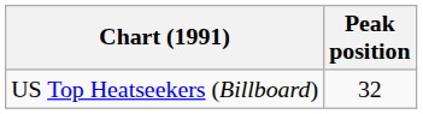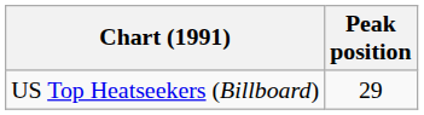US Top Heatseekers (Billboard) | Peak position: 32 -> 29
